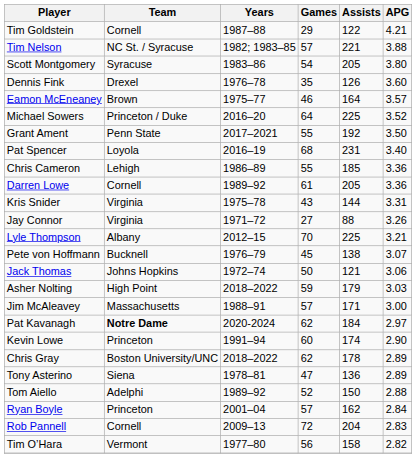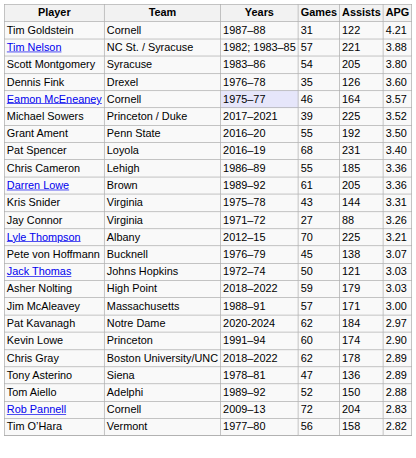Tim Goldstein | Games: 29 -> 31
Eamon McEneaney | Team: Brown -> Cornell
Eamon McEneaney | Years: no background -> lavender background
Michael Sowers | Years: 2016–20 -> 2017–2021
Michael Sowers | Games: 64 -> 39
Grant Ament | Years: 2017–2021 -> 2016–20
Darren Lowe | Team: Cornell -> Brown
Jack Thomas | APG: 3.06 -> 3.03
Pat Kavanagh | Team: bold -> normal
- row: Ryan Boyle | Princeton | 2001–04 | 57 | 162 | 2.84
